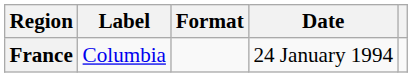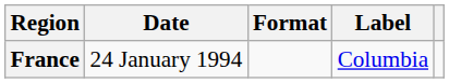columns swapped: Date <-> Label
